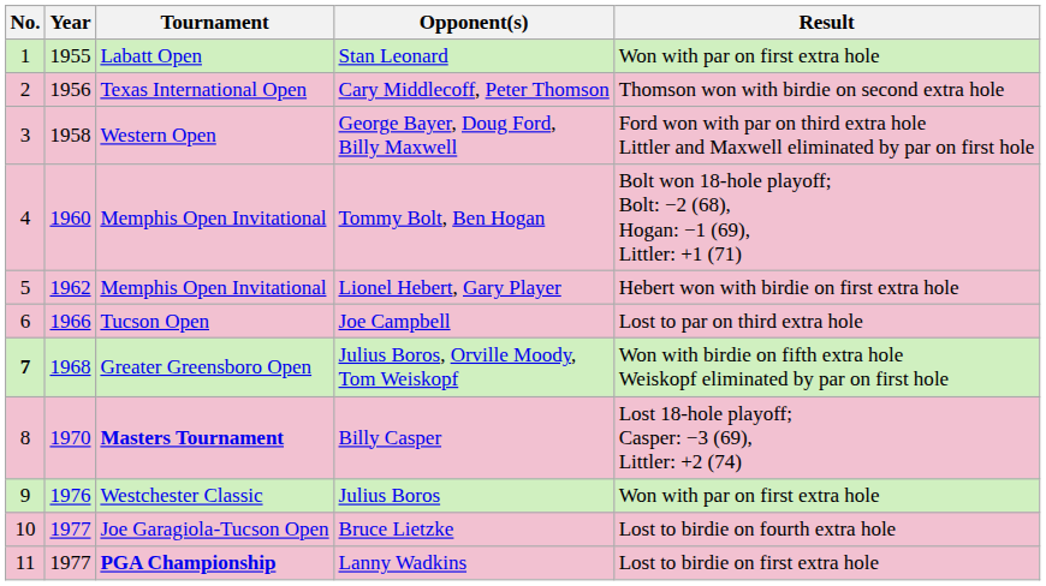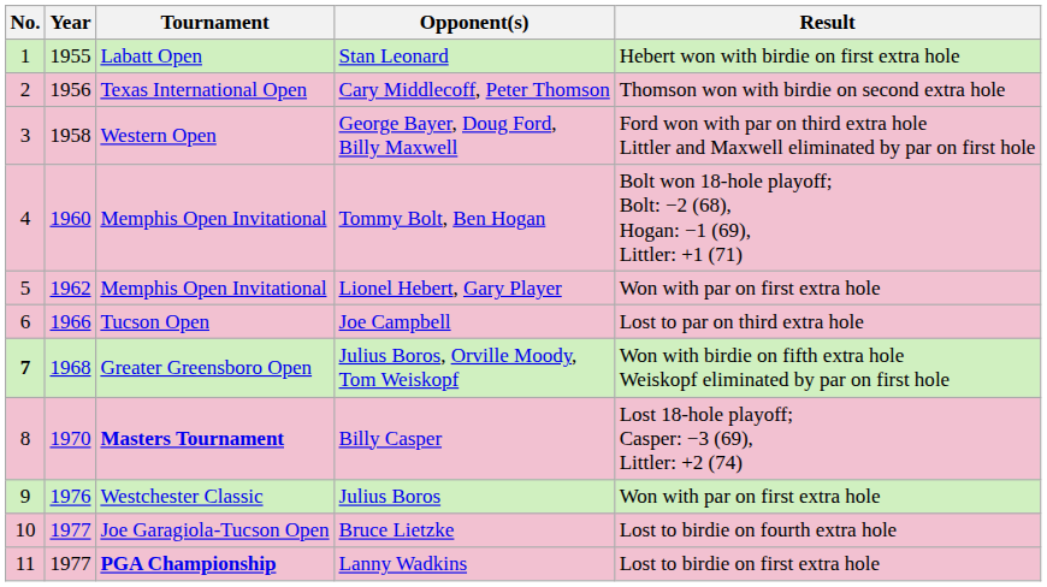Stan Leonard | Result: Won with par on first extra hole -> Hebert won with birdie on first extra hole
Lionel Hebert, Gary Player | Result: Hebert won with birdie on first extra hole -> Won with par on first extra hole
